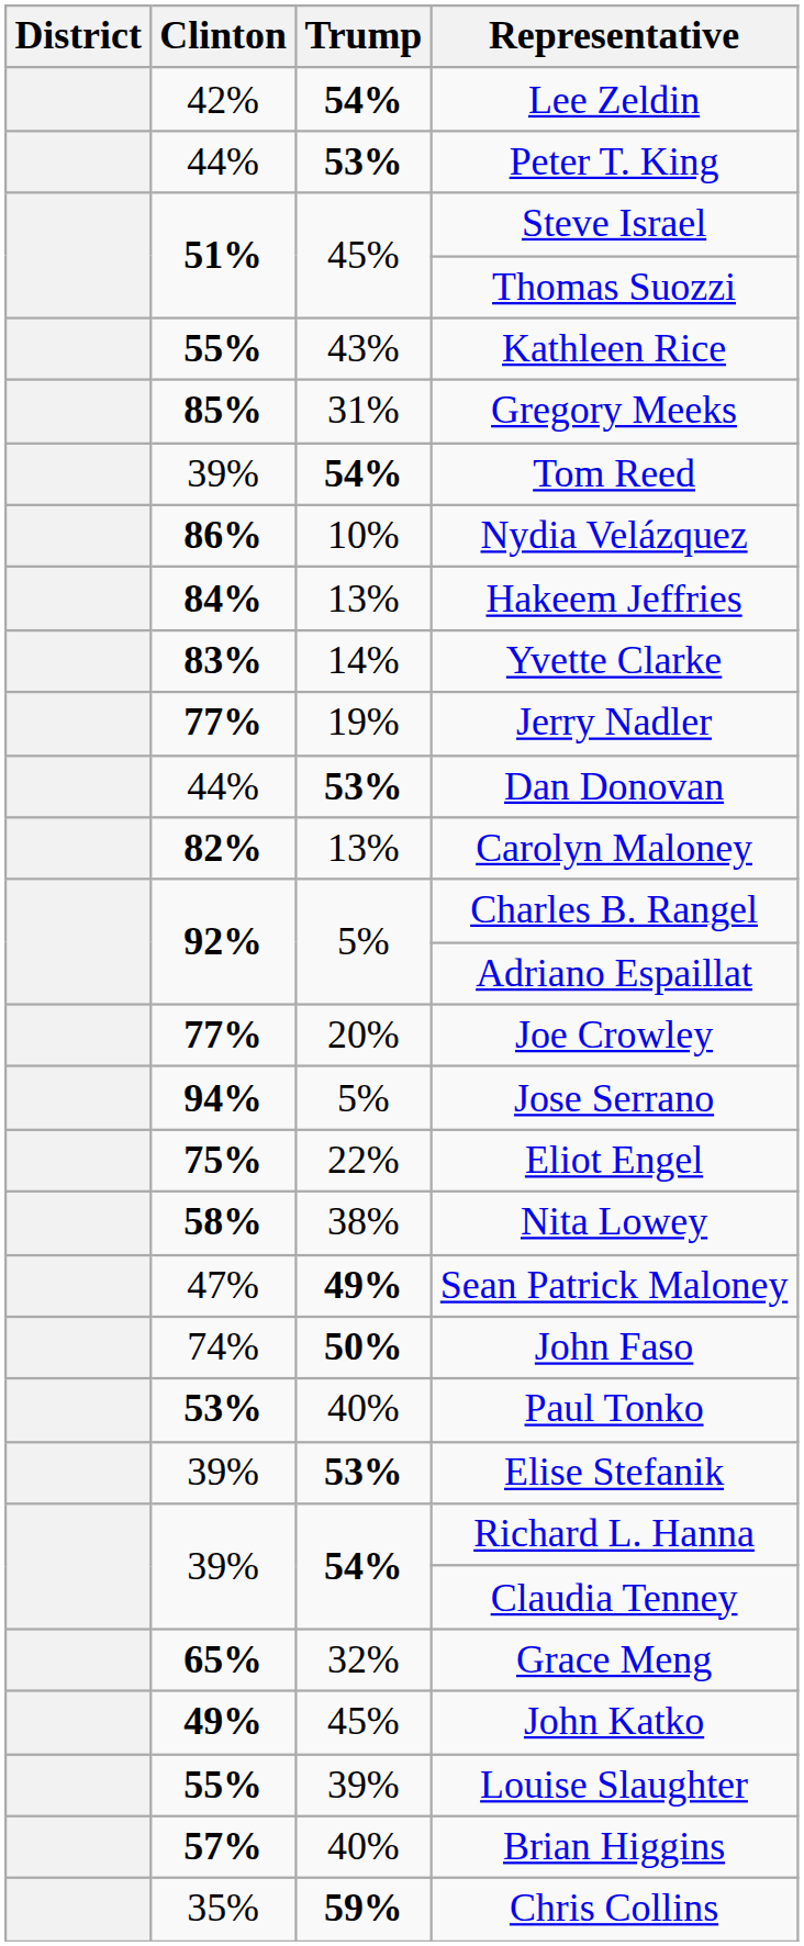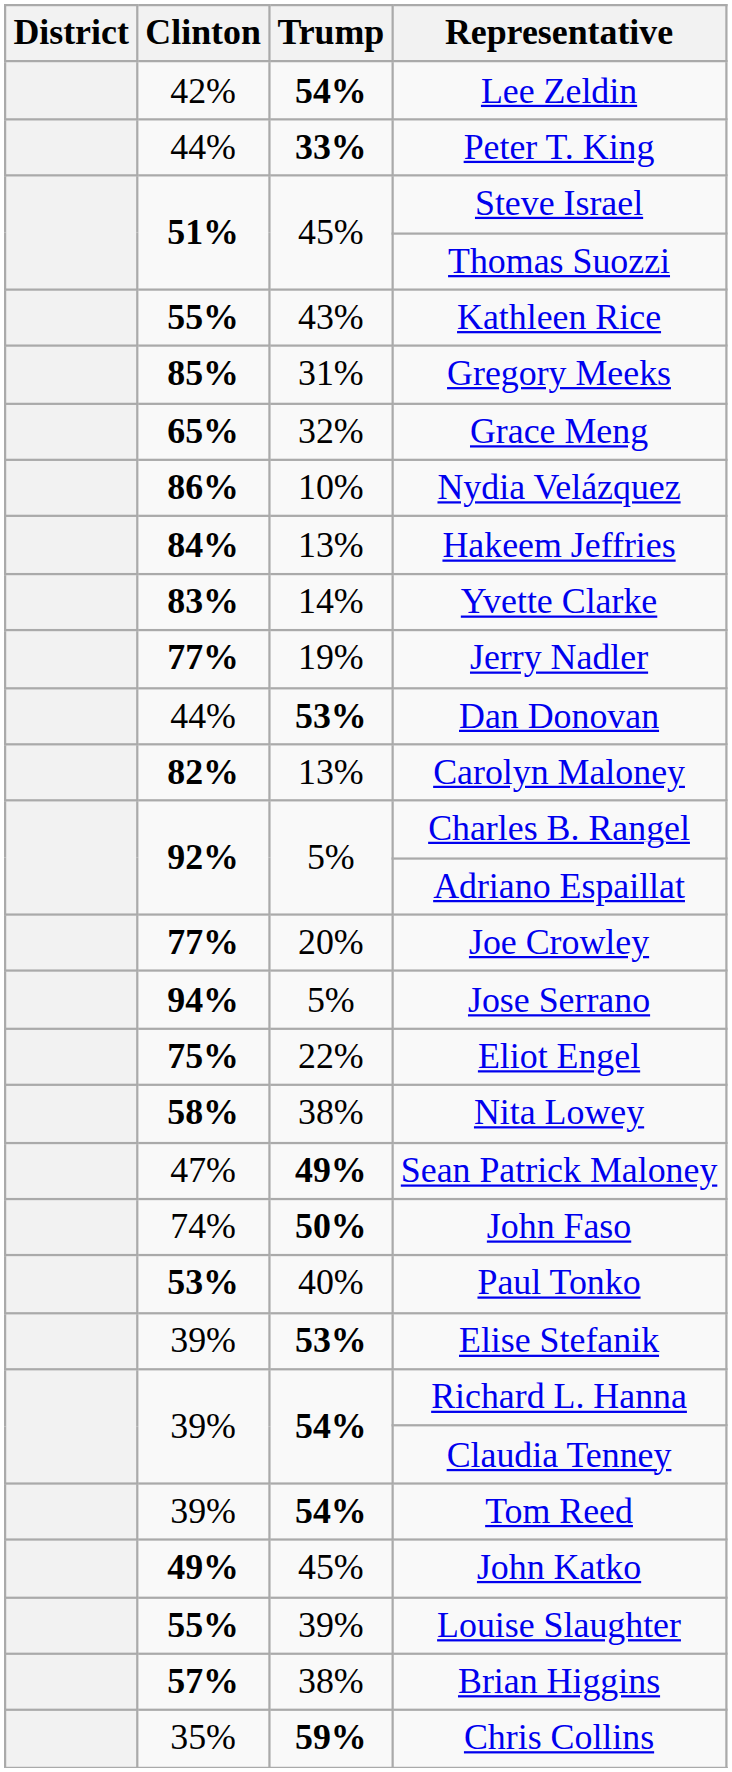Peter T. King | Trump: 53% -> 33%
rows swapped: Grace Meng <-> Tom Reed
Brian Higgins | Trump: 40% -> 38%
